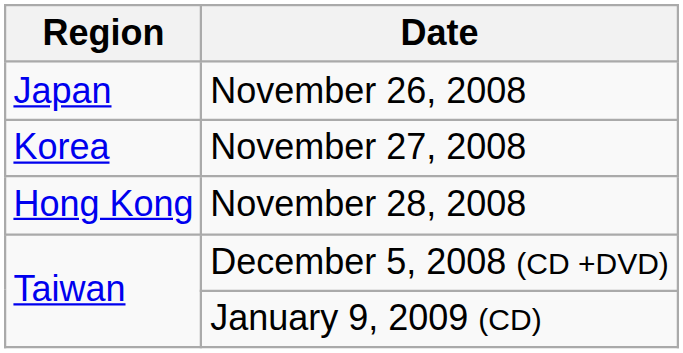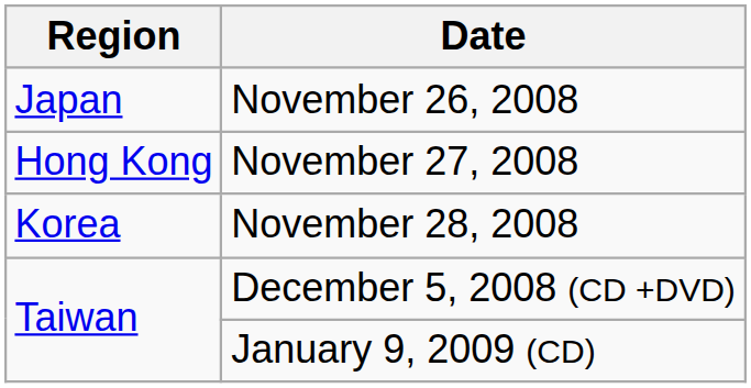November 27, 2008 | Region: Korea -> Hong Kong
November 28, 2008 | Region: Hong Kong -> Korea
